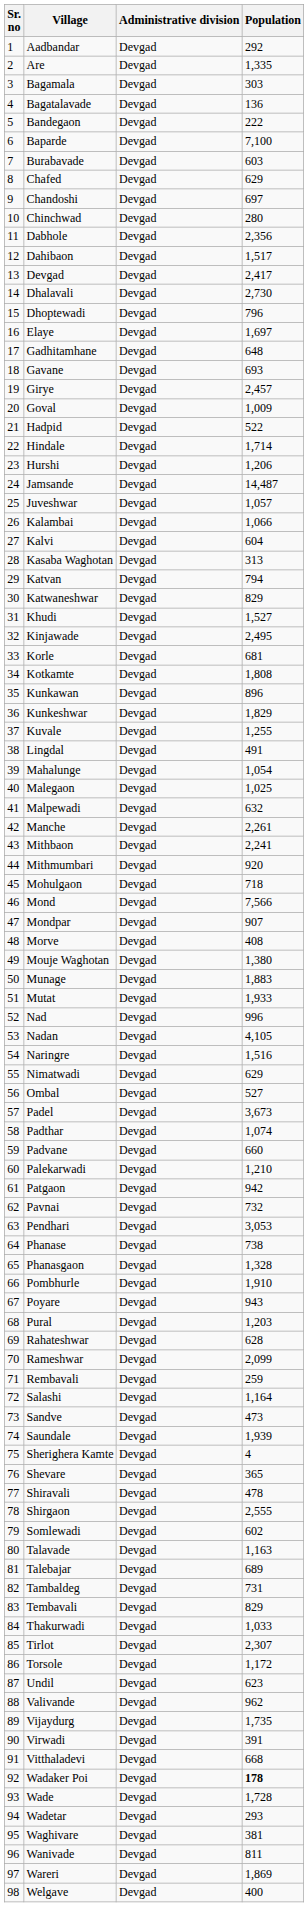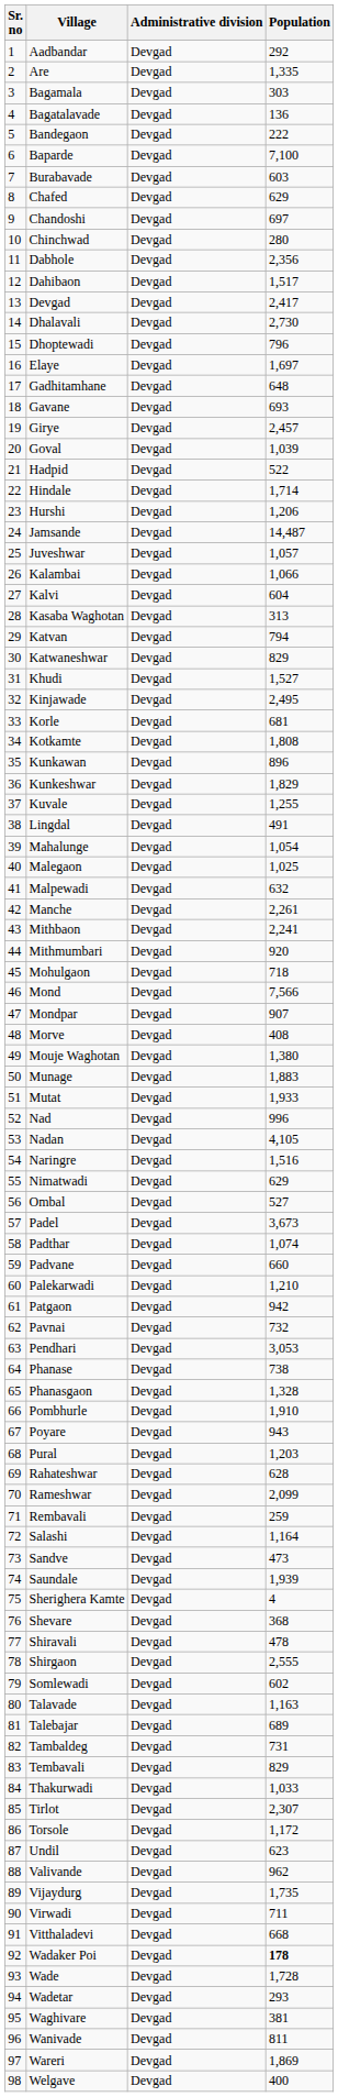Goval | Population: 1,009 -> 1,039
Shevare | Population: 365 -> 368
Virwadi | Population: 391 -> 711
